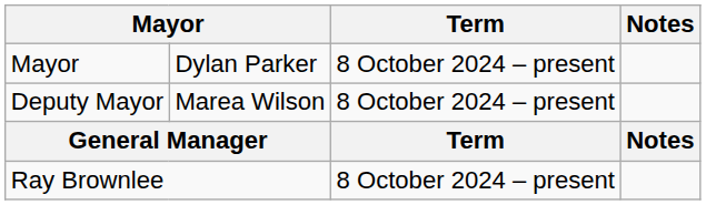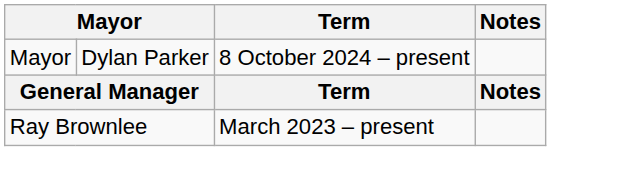- row: Deputy Mayor | Marea Wilson | 8 October 2024 – present
Ray Brownlee | Term: 8 October 2024 – present -> March 2023 – present
